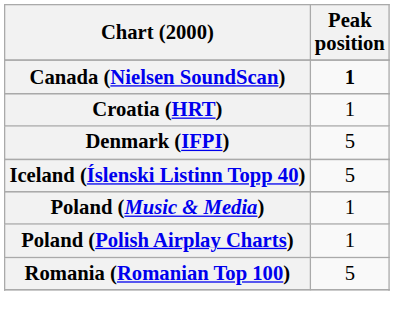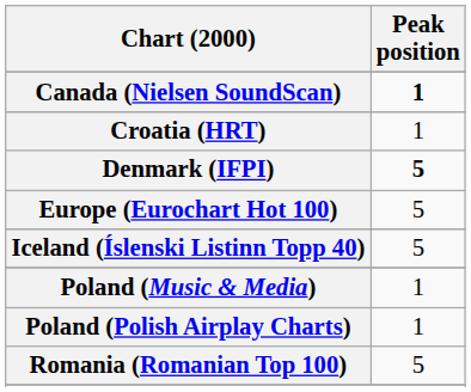Denmark (IFPI) | Peak position: normal -> bold
+ row: Europe (Eurochart Hot 100) | 5
